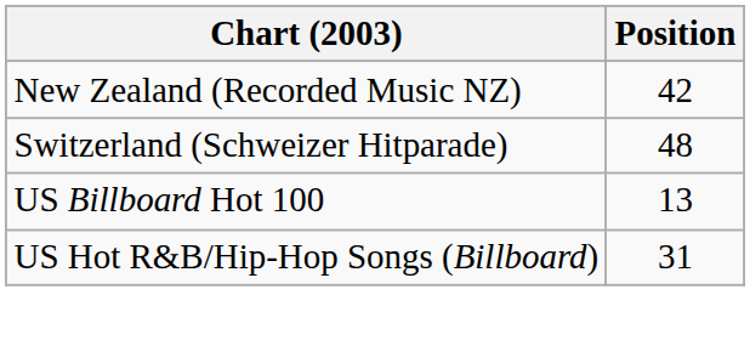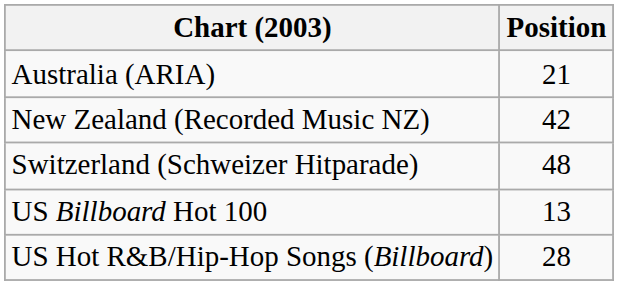+ row: Australia (ARIA) | 21
US Hot R&B/Hip-Hop Songs (Billboard) | Position: 31 -> 28
